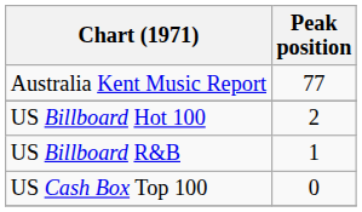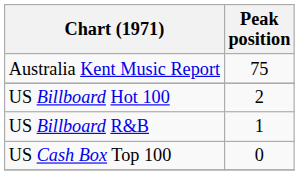Australia Kent Music Report | Peak position: 77 -> 75
